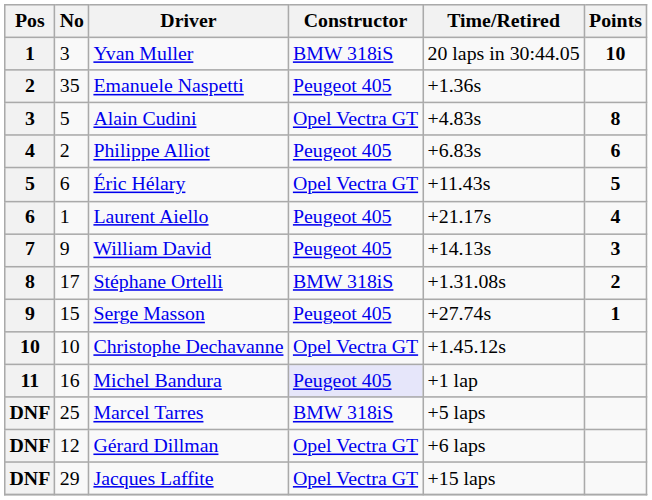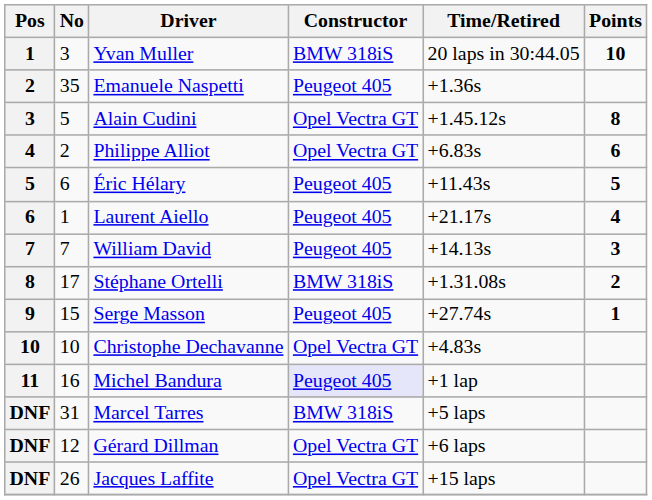Alain Cudini | Time/Retired: +4.83s -> +1.45.12s
Philippe Alliot | Constructor: Peugeot 405 -> Opel Vectra GT
Éric Hélary | Constructor: Opel Vectra GT -> Peugeot 405
William David | No: 9 -> 7
Christophe Dechavanne | Time/Retired: +1.45.12s -> +4.83s
Marcel Tarres | No: 25 -> 31
Jacques Laffite | No: 29 -> 26
